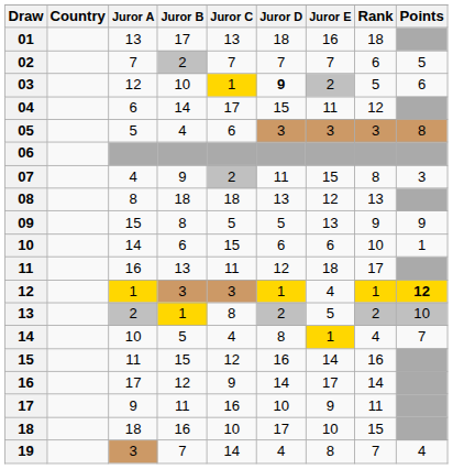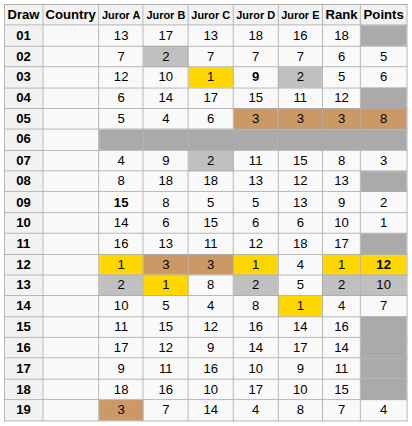09 | Juror A: normal -> bold
09 | Points: 9 -> 2
